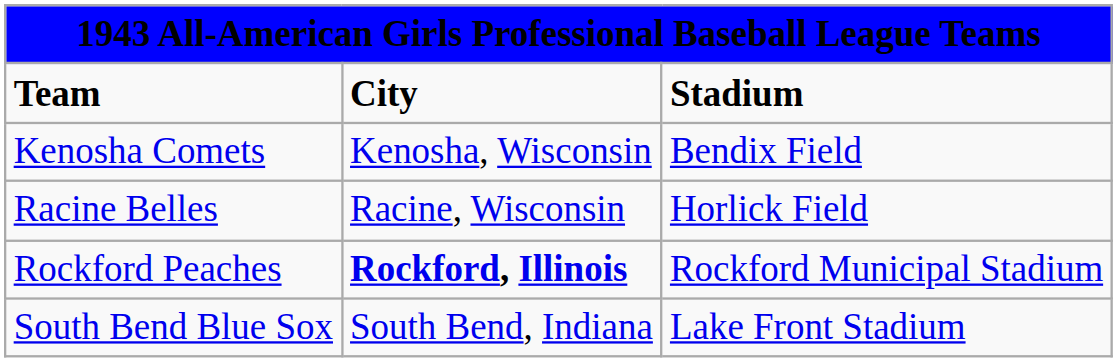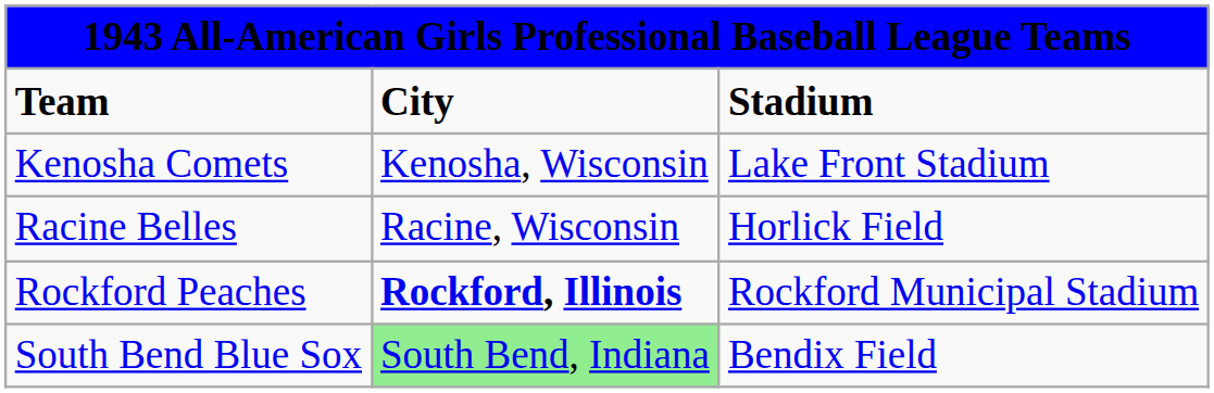Kenosha Comets | column 3: Bendix Field -> Lake Front Stadium
South Bend Blue Sox | column 2: no background -> lightgreen background
South Bend Blue Sox | column 3: Lake Front Stadium -> Bendix Field
